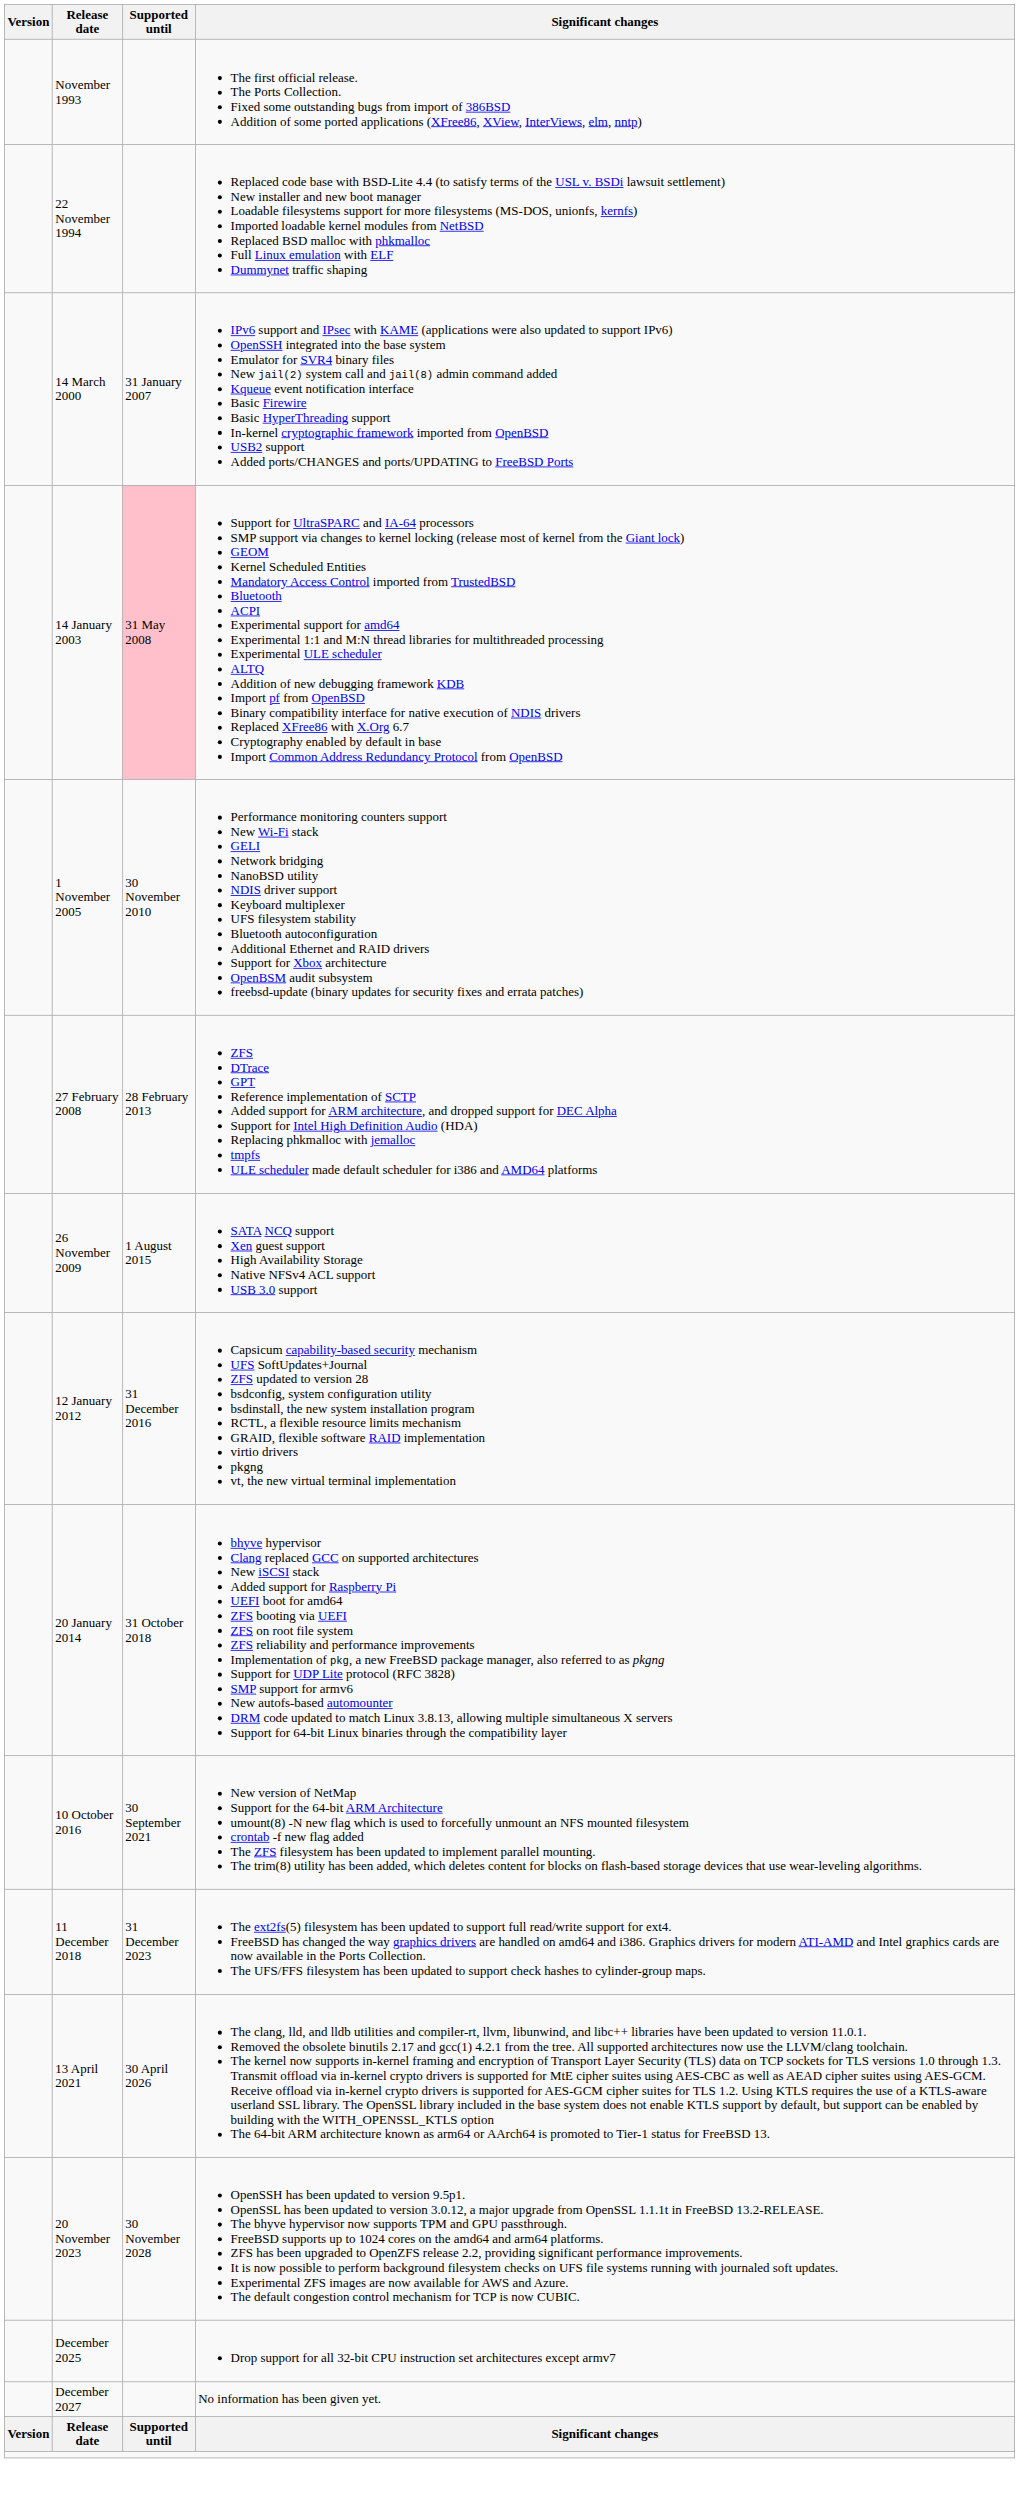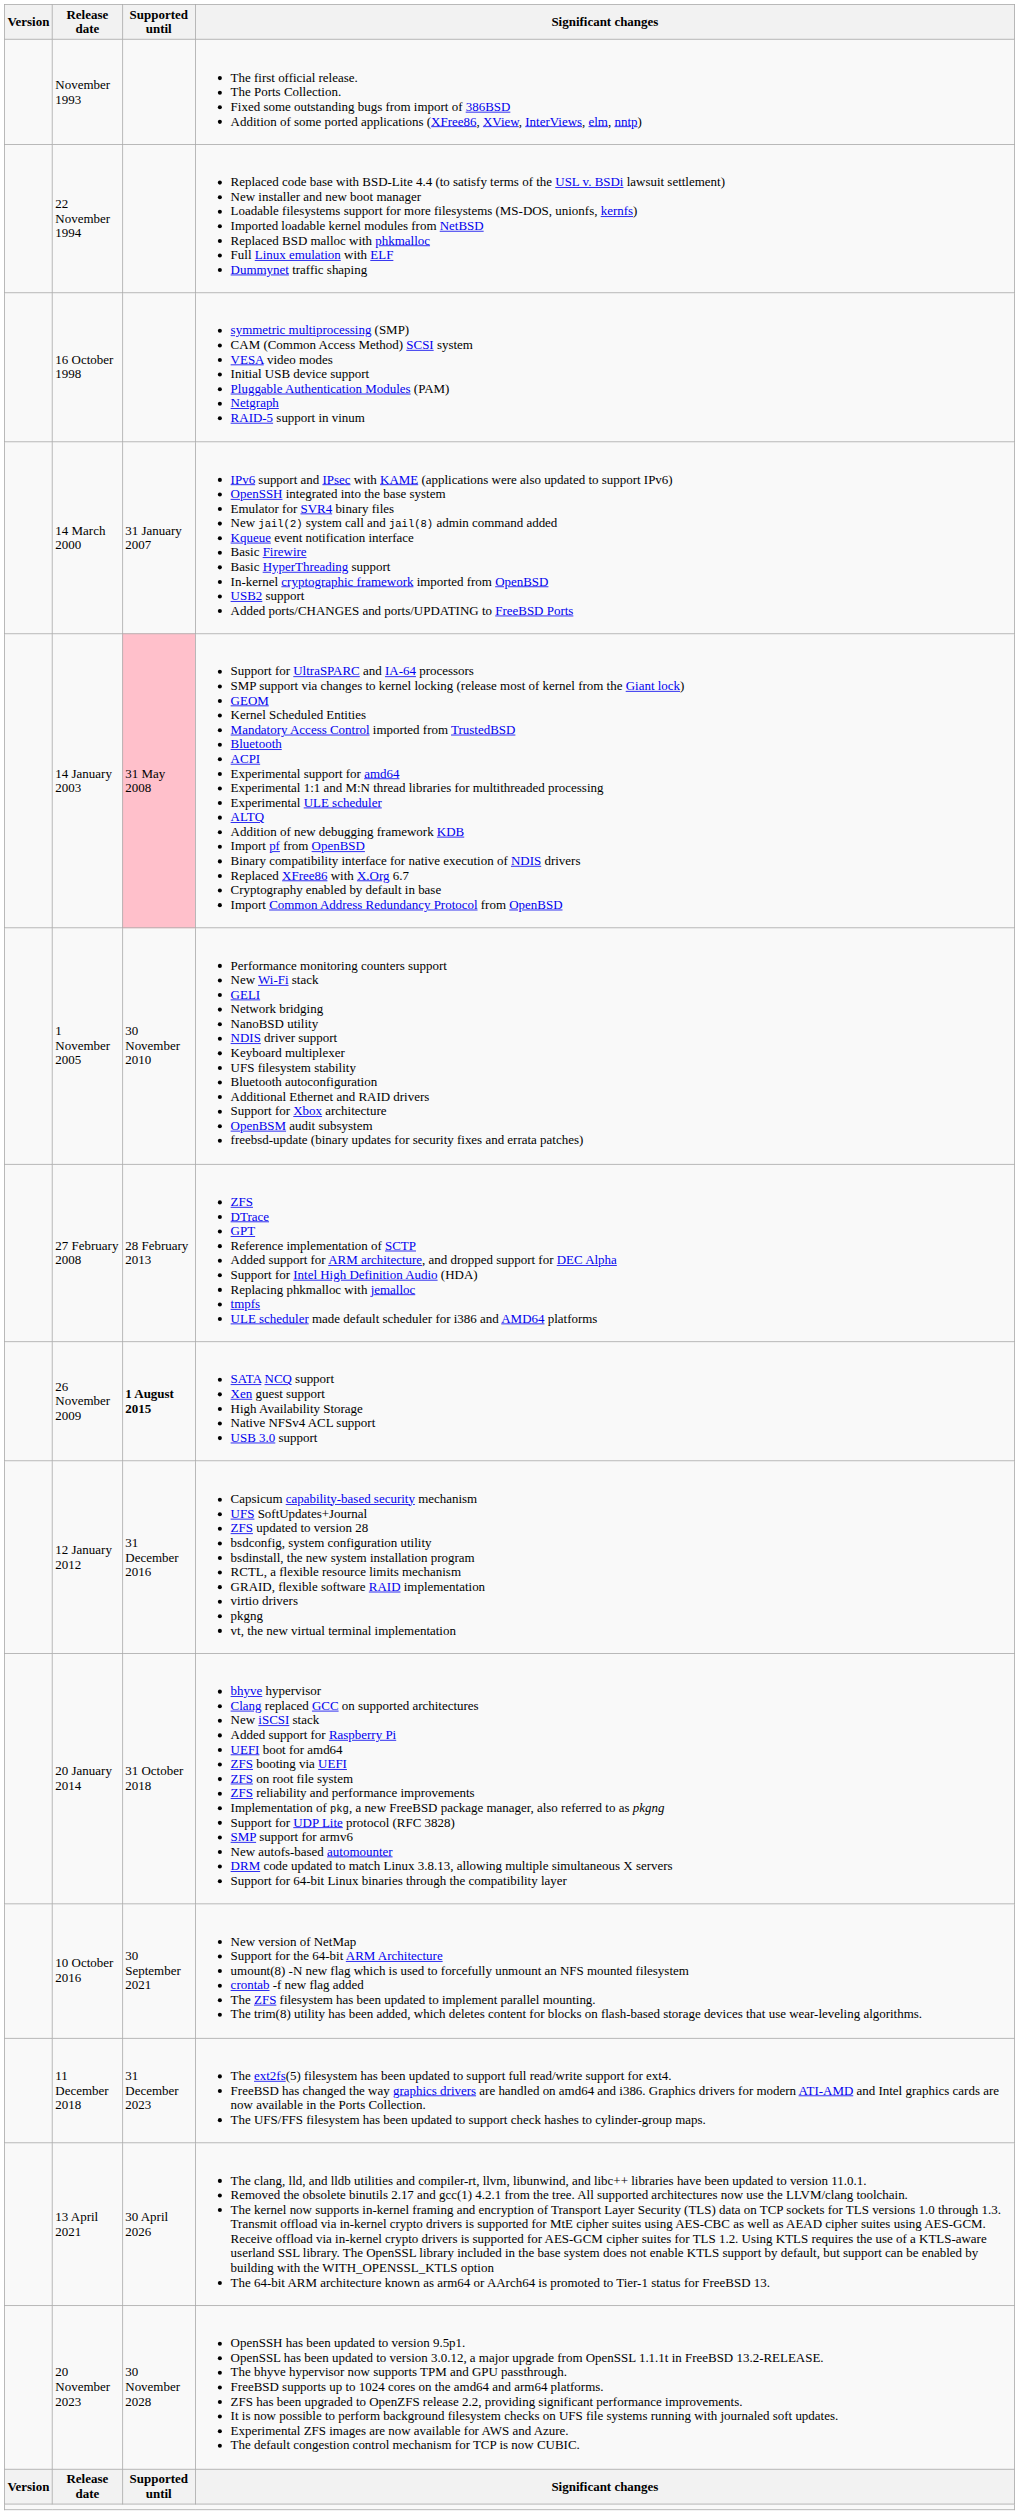+ row: 16 October 1998 | symmetric multiprocessing (SMP) CAM (Common Access Method) SCSI system VESA video modes Initial USB device support Pluggable Authentication Modules (PAM) Netgraph RAID-5 support in vinum
26 November 2009 | Supported until: normal -> bold
- row: December 2025 | Drop support for all 32-bit CPU instruction set architectures except armv7
- row: December 2027 | No information has been given yet.
